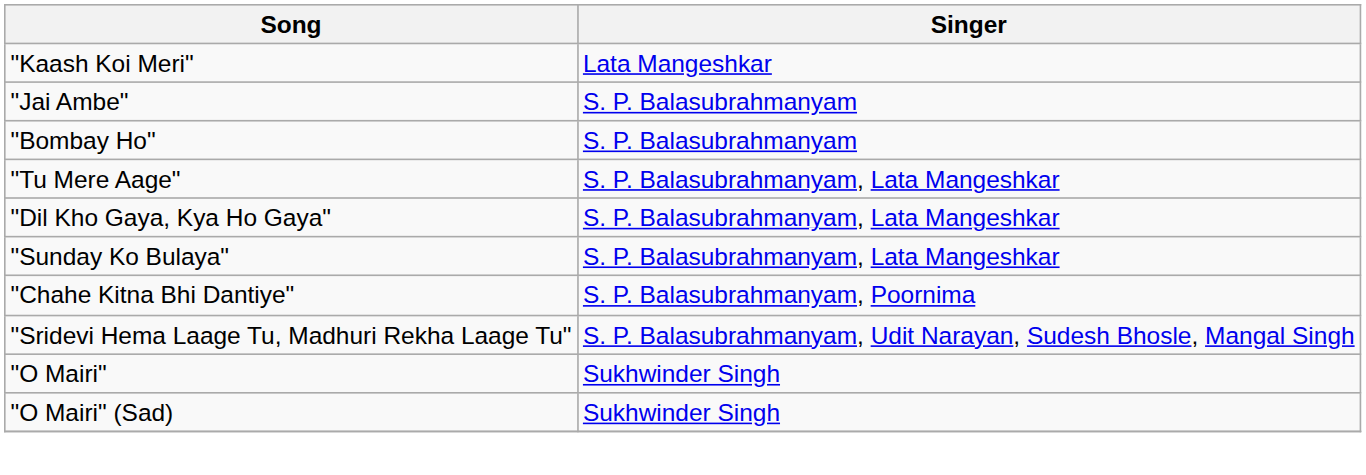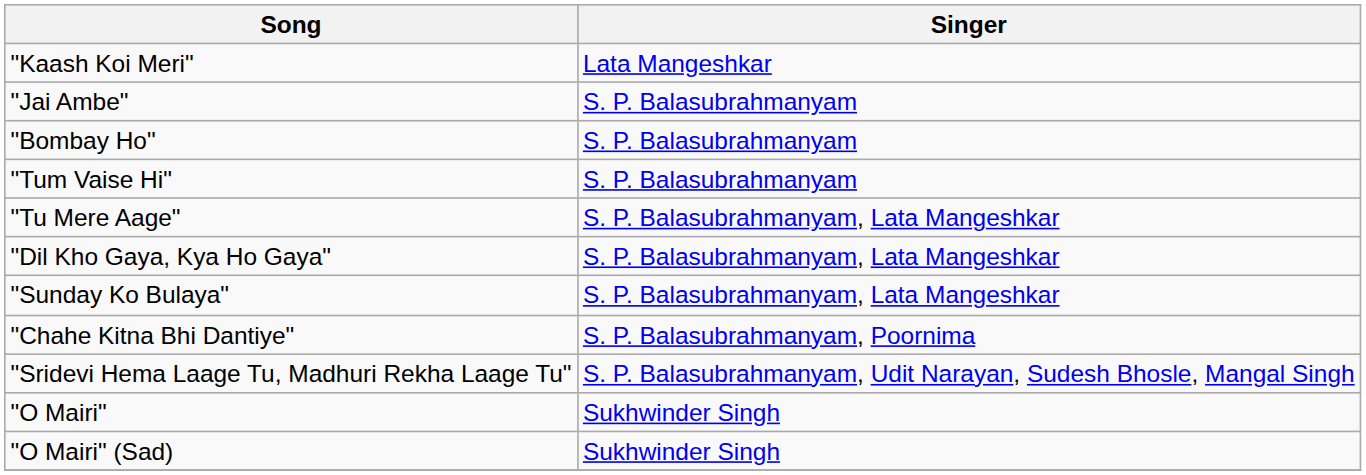+ row: "Tum Vaise Hi" | S. P. Balasubrahmanyam
